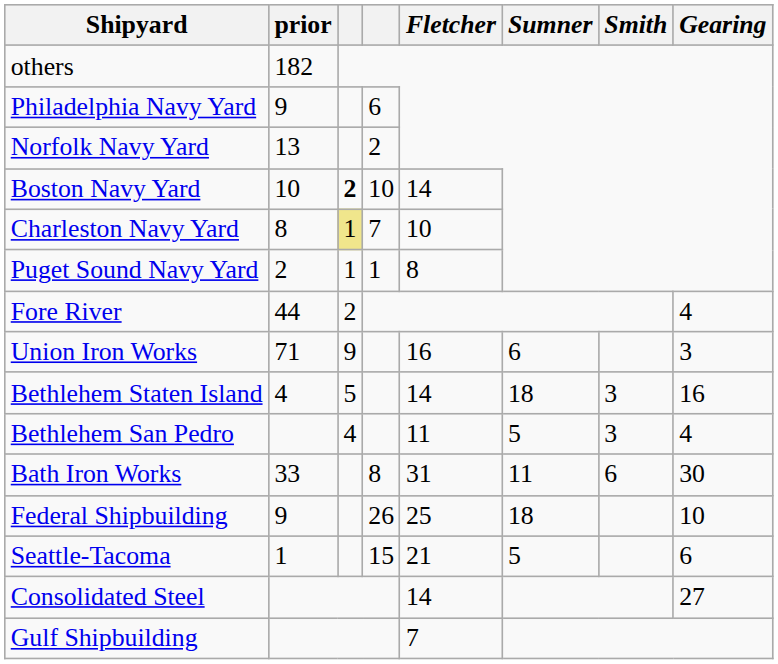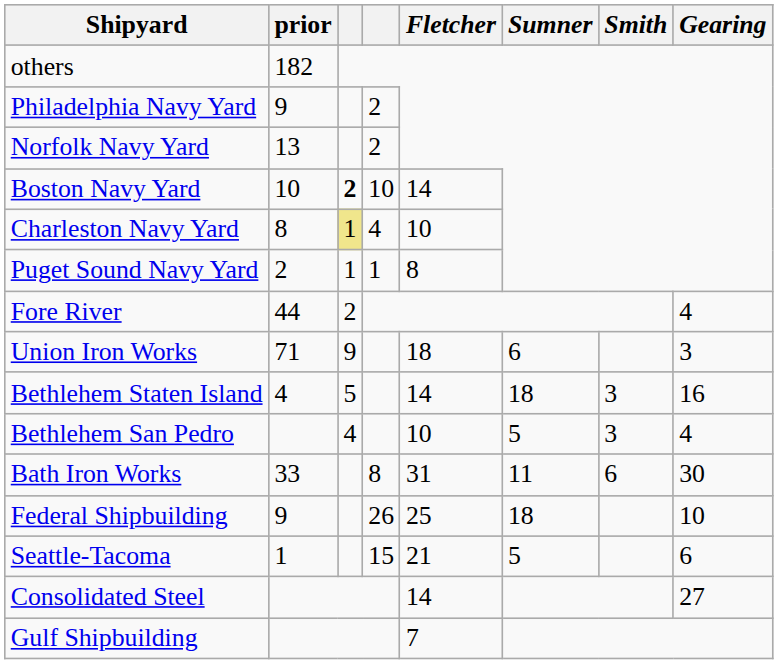Philadelphia Navy Yard | column 4: 6 -> 2
Charleston Navy Yard | column 4: 7 -> 4
Union Iron Works | Fletcher: 16 -> 18
Bethlehem San Pedro | Fletcher: 11 -> 10
